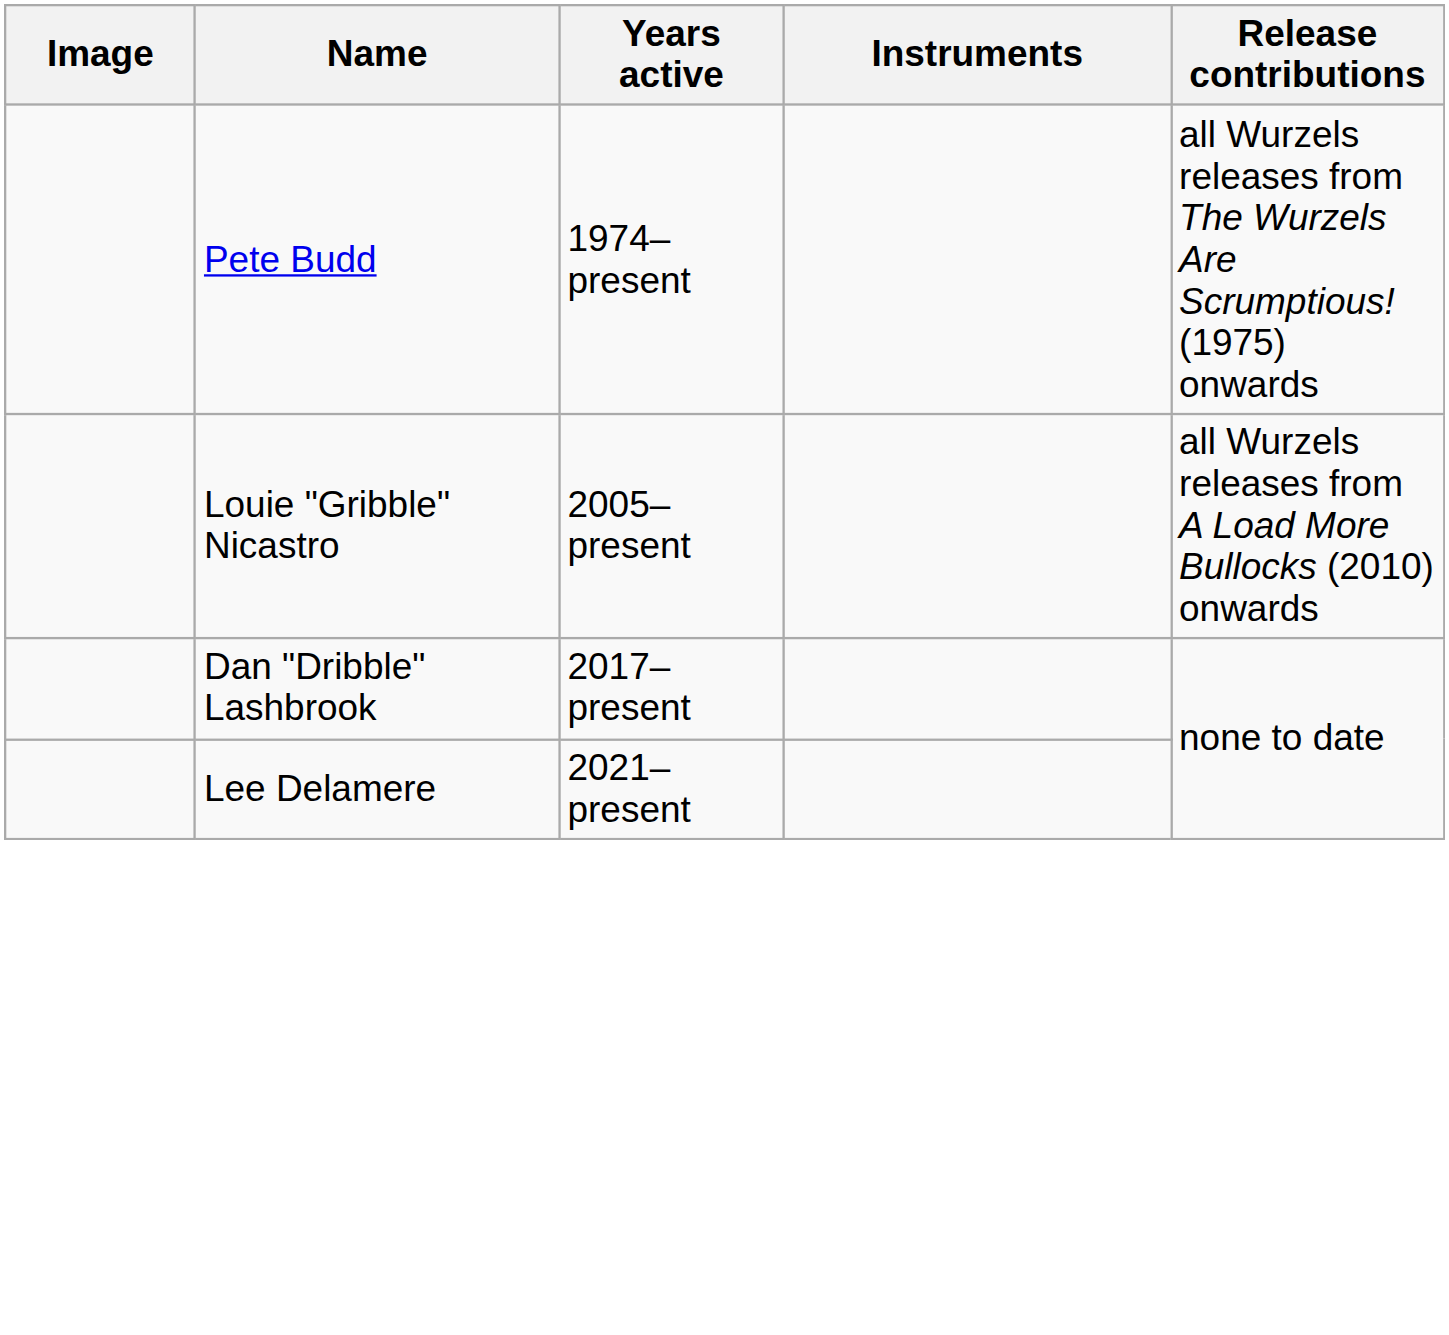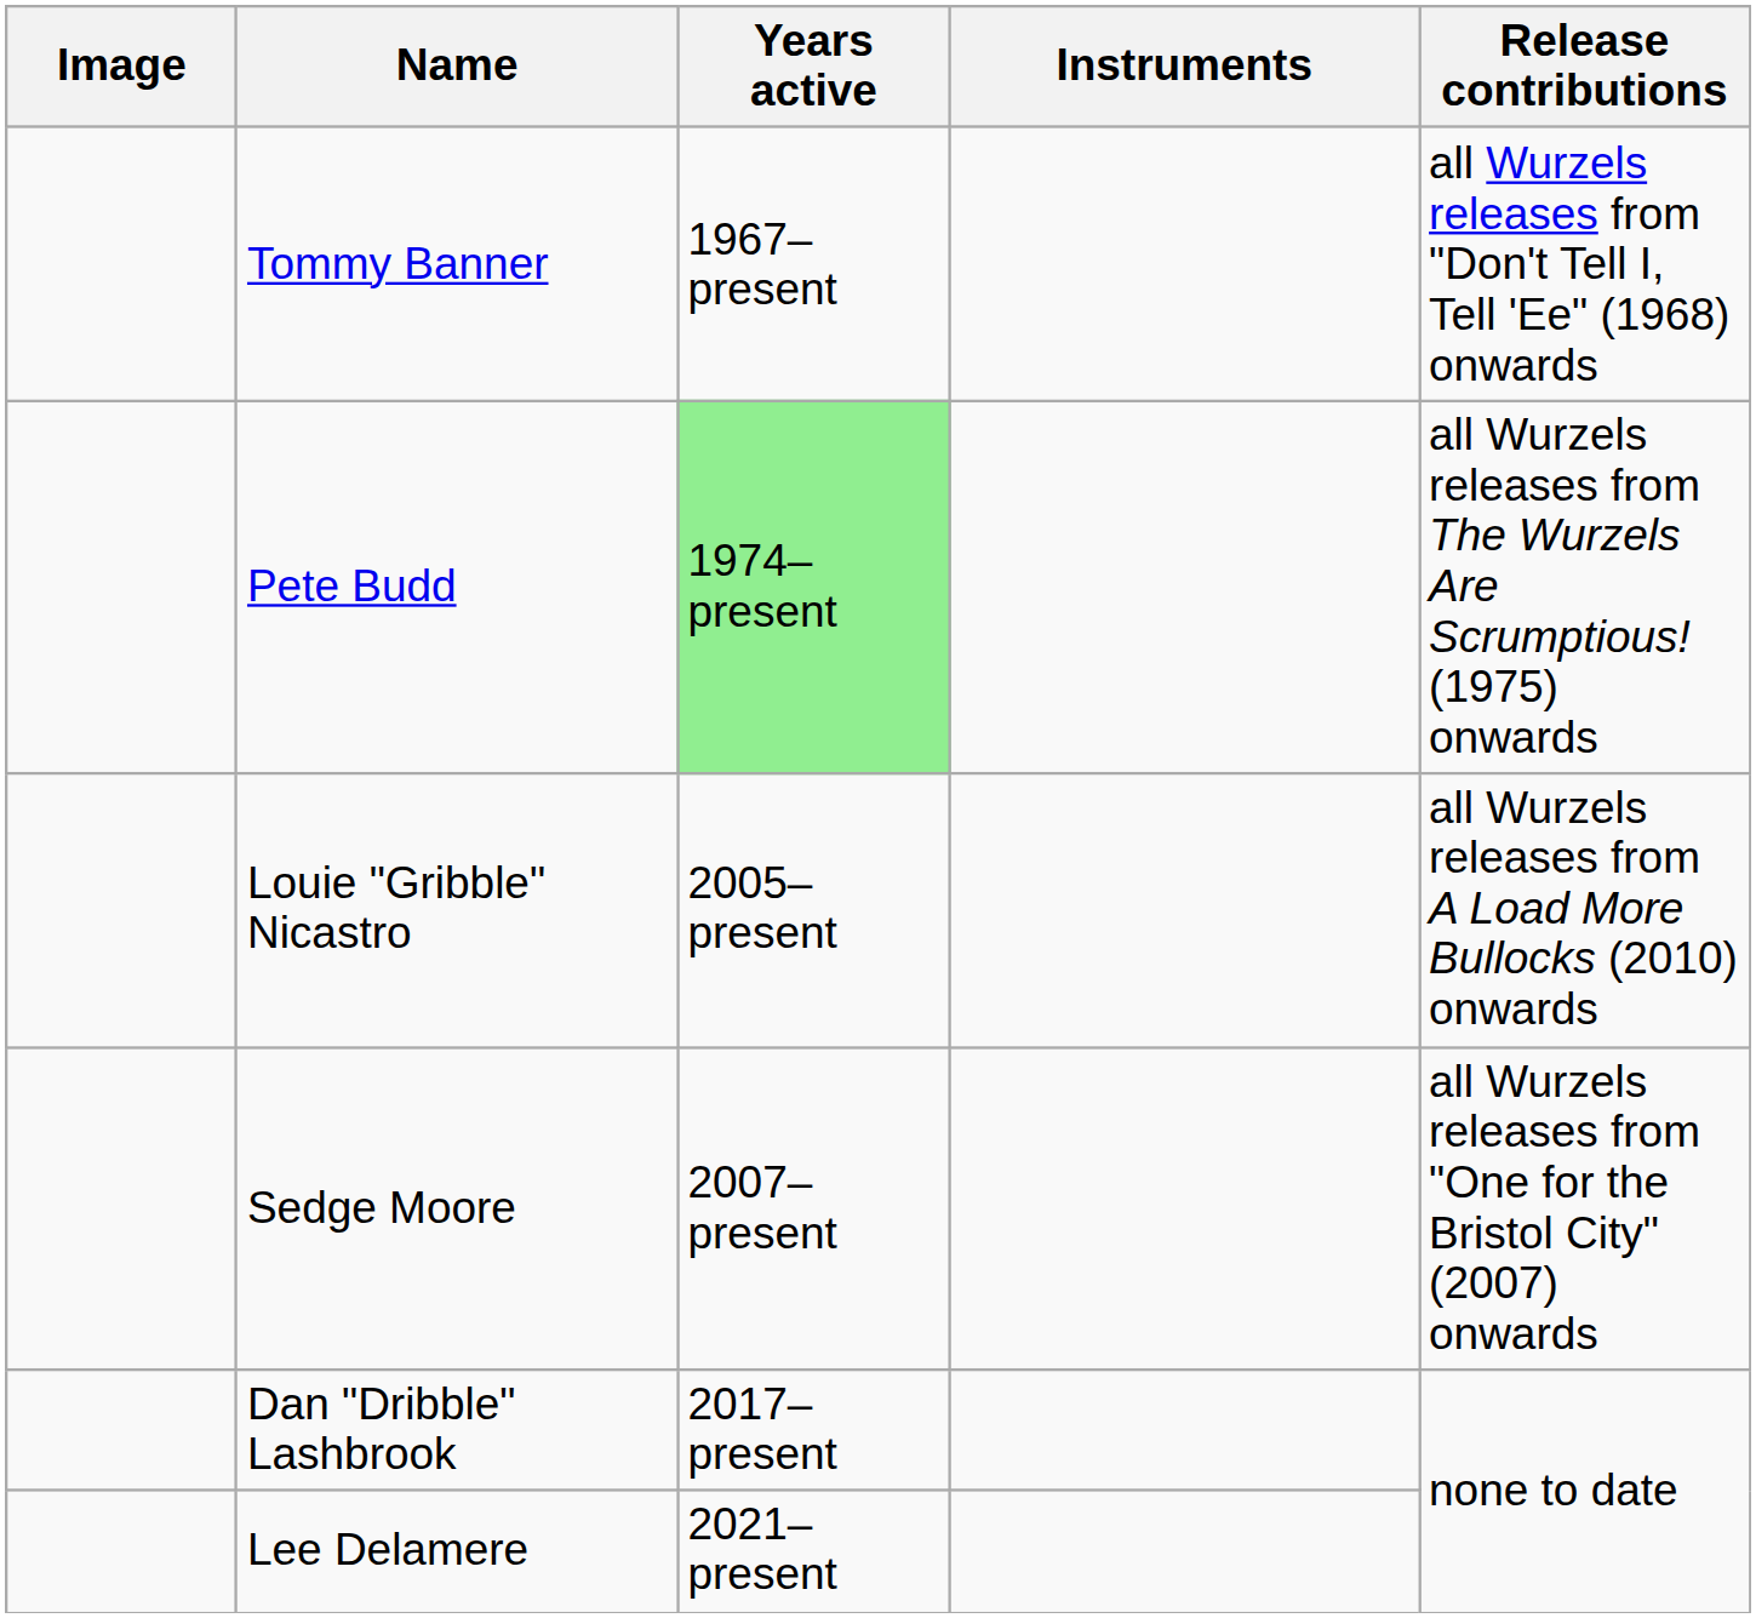+ row: Tommy Banner | 1967–present | all Wurzels releases from "Don't Tell I, Tell 'Ee" (1968) onwards
Pete Budd | Years active: no background -> lightgreen background
+ row: Sedge Moore | 2007–present | all Wurzels releases from "One for the Bristol City" (2007) onwards
